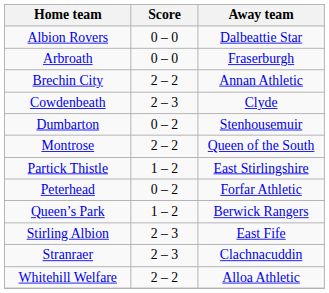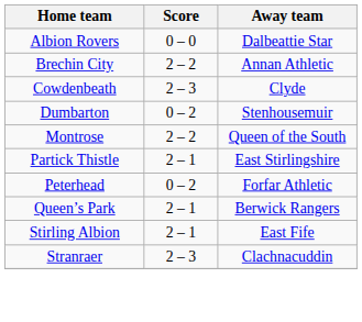- row: Arbroath | 0 – 0 | Fraserburgh
Partick Thistle | Score: 1 – 2 -> 2 – 1
Queen’s Park | Score: 1 – 2 -> 2 – 1
Stirling Albion | Score: 2 – 3 -> 2 – 1
- row: Whitehill Welfare | 2 – 2 | Alloa Athletic
